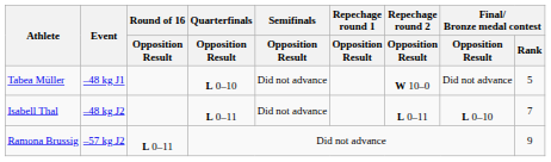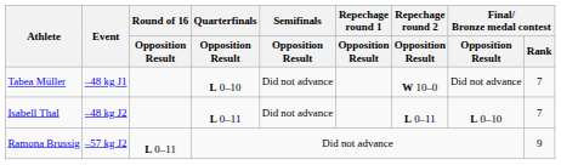Tabea Müller | Final/ Bronze medal contest / Rank: 5 -> 7
